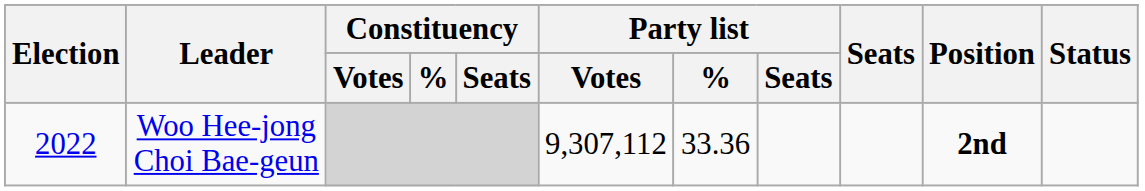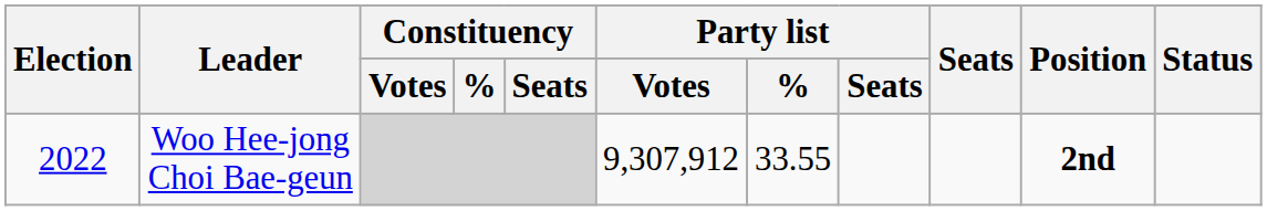Woo Hee-jong Choi Bae-geun | Party list / Votes: 9,307,112 -> 9,307,912
Woo Hee-jong Choi Bae-geun | Party list / %: 33.36 -> 33.55
